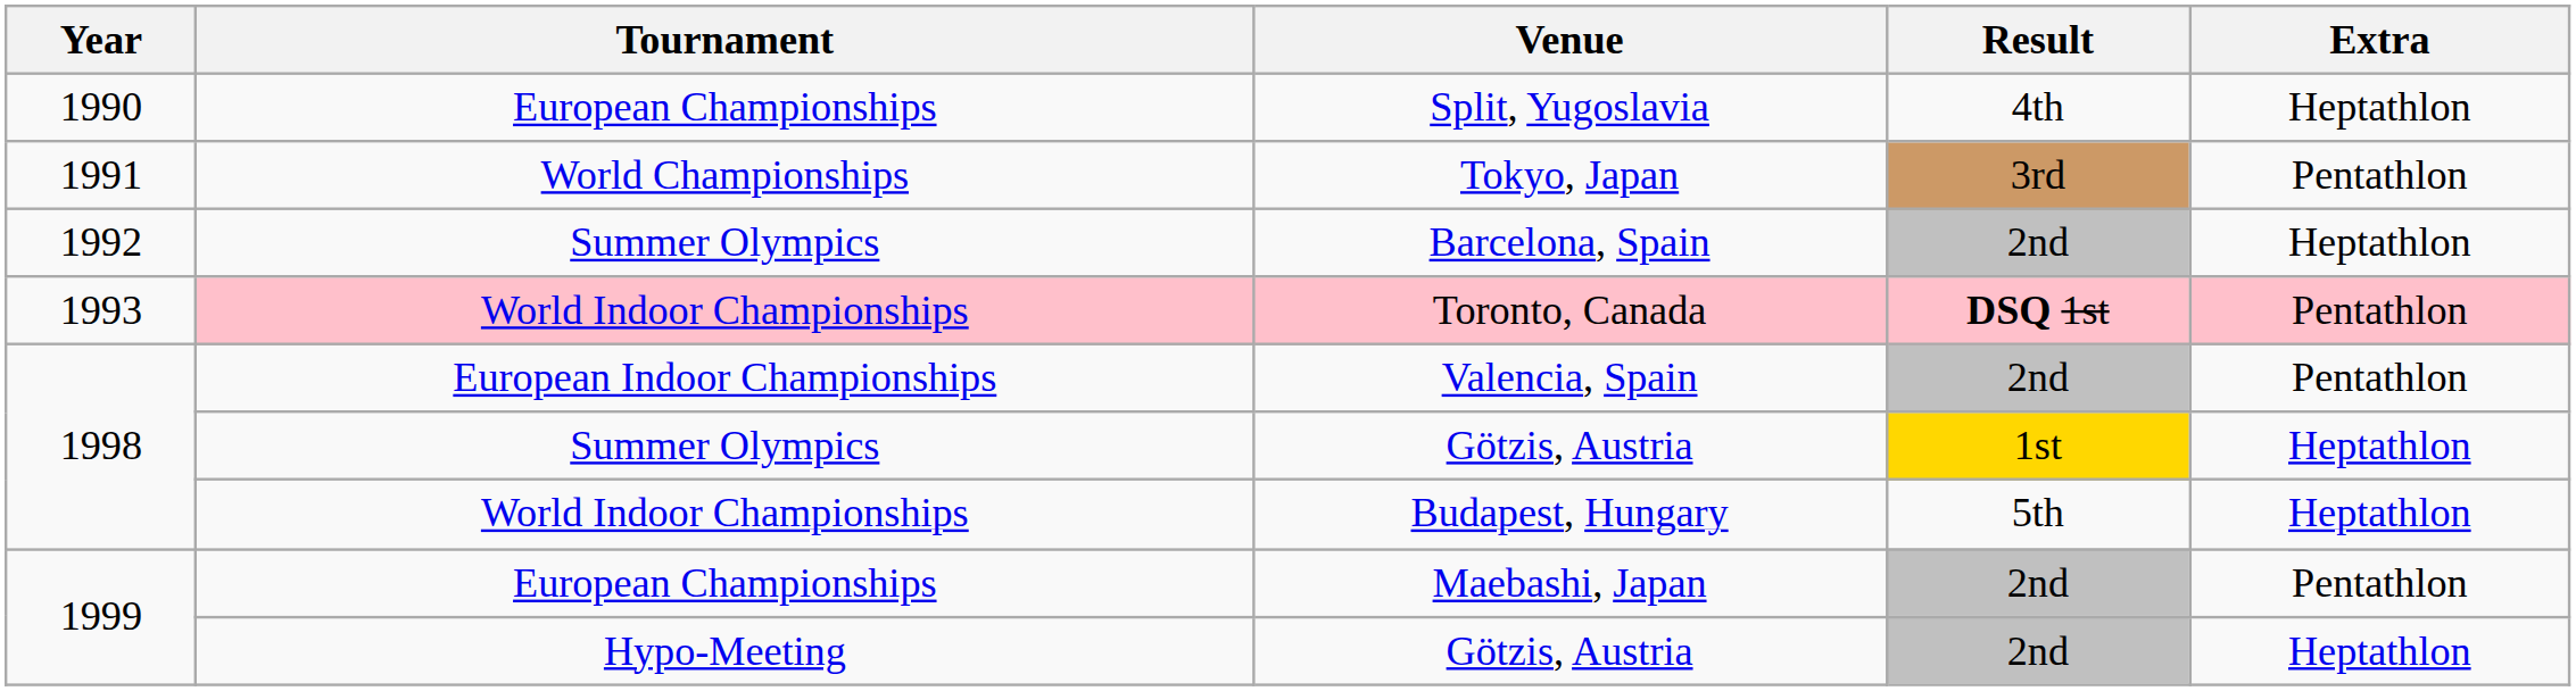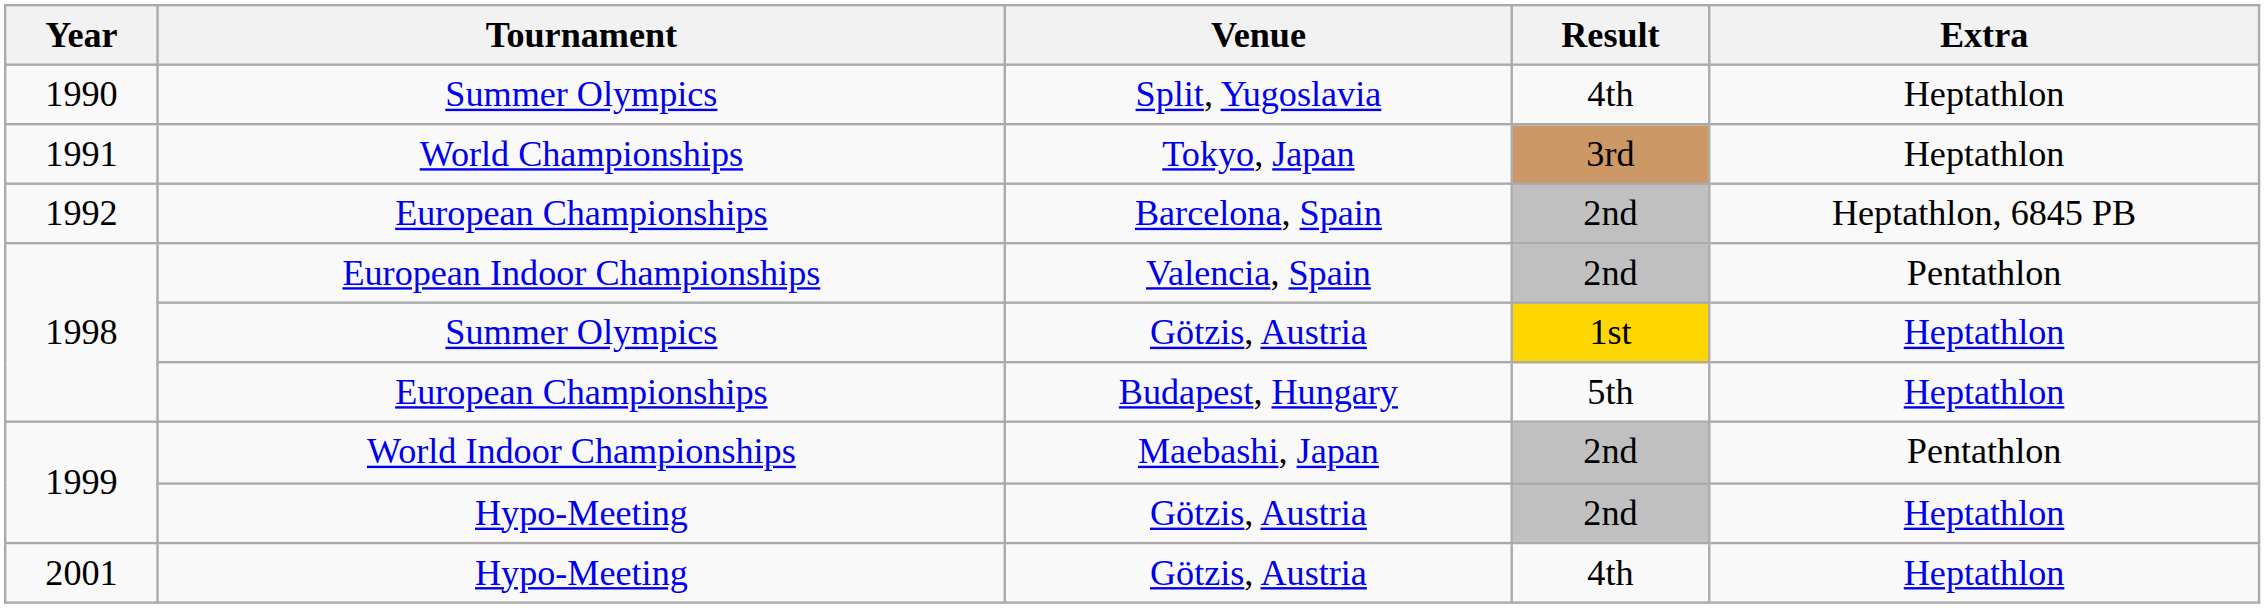Split, Yugoslavia | Tournament: European Championships -> Summer Olympics
Tokyo, Japan | Extra: Pentathlon -> Heptathlon
Barcelona, Spain | Tournament: Summer Olympics -> European Championships
Barcelona, Spain | Extra: Heptathlon -> Heptathlon, 6845 PB
- row: 1993 | World Indoor Championships | Toronto, Canada | DSQ 1st | Pentathlon
Budapest, Hungary | Tournament: World Indoor Championships -> European Championships
Maebashi, Japan | Tournament: European Championships -> World Indoor Championships
+ row: 2001 | Hypo-Meeting | Götzis, Austria | 4th | Heptathlon
